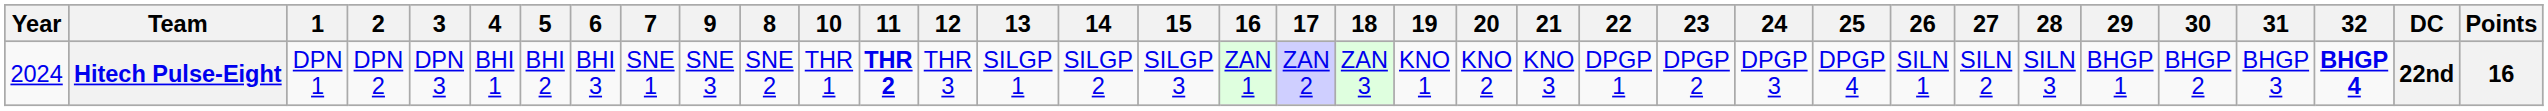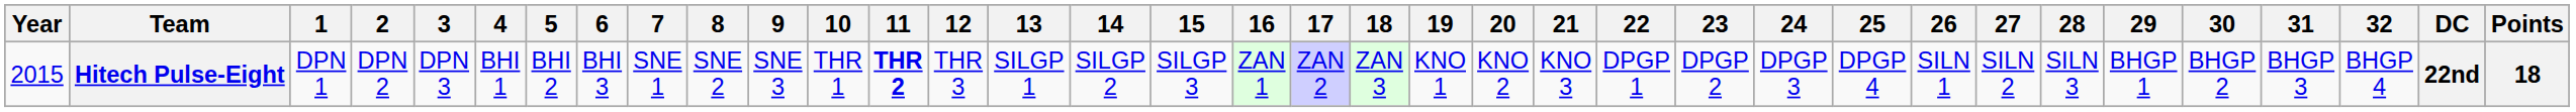columns swapped: 8 <-> 9
Hitech Pulse-Eight | Year: 2024 -> 2015
Hitech Pulse-Eight | 32: bold -> normal
Hitech Pulse-Eight | Points: 16 -> 18
